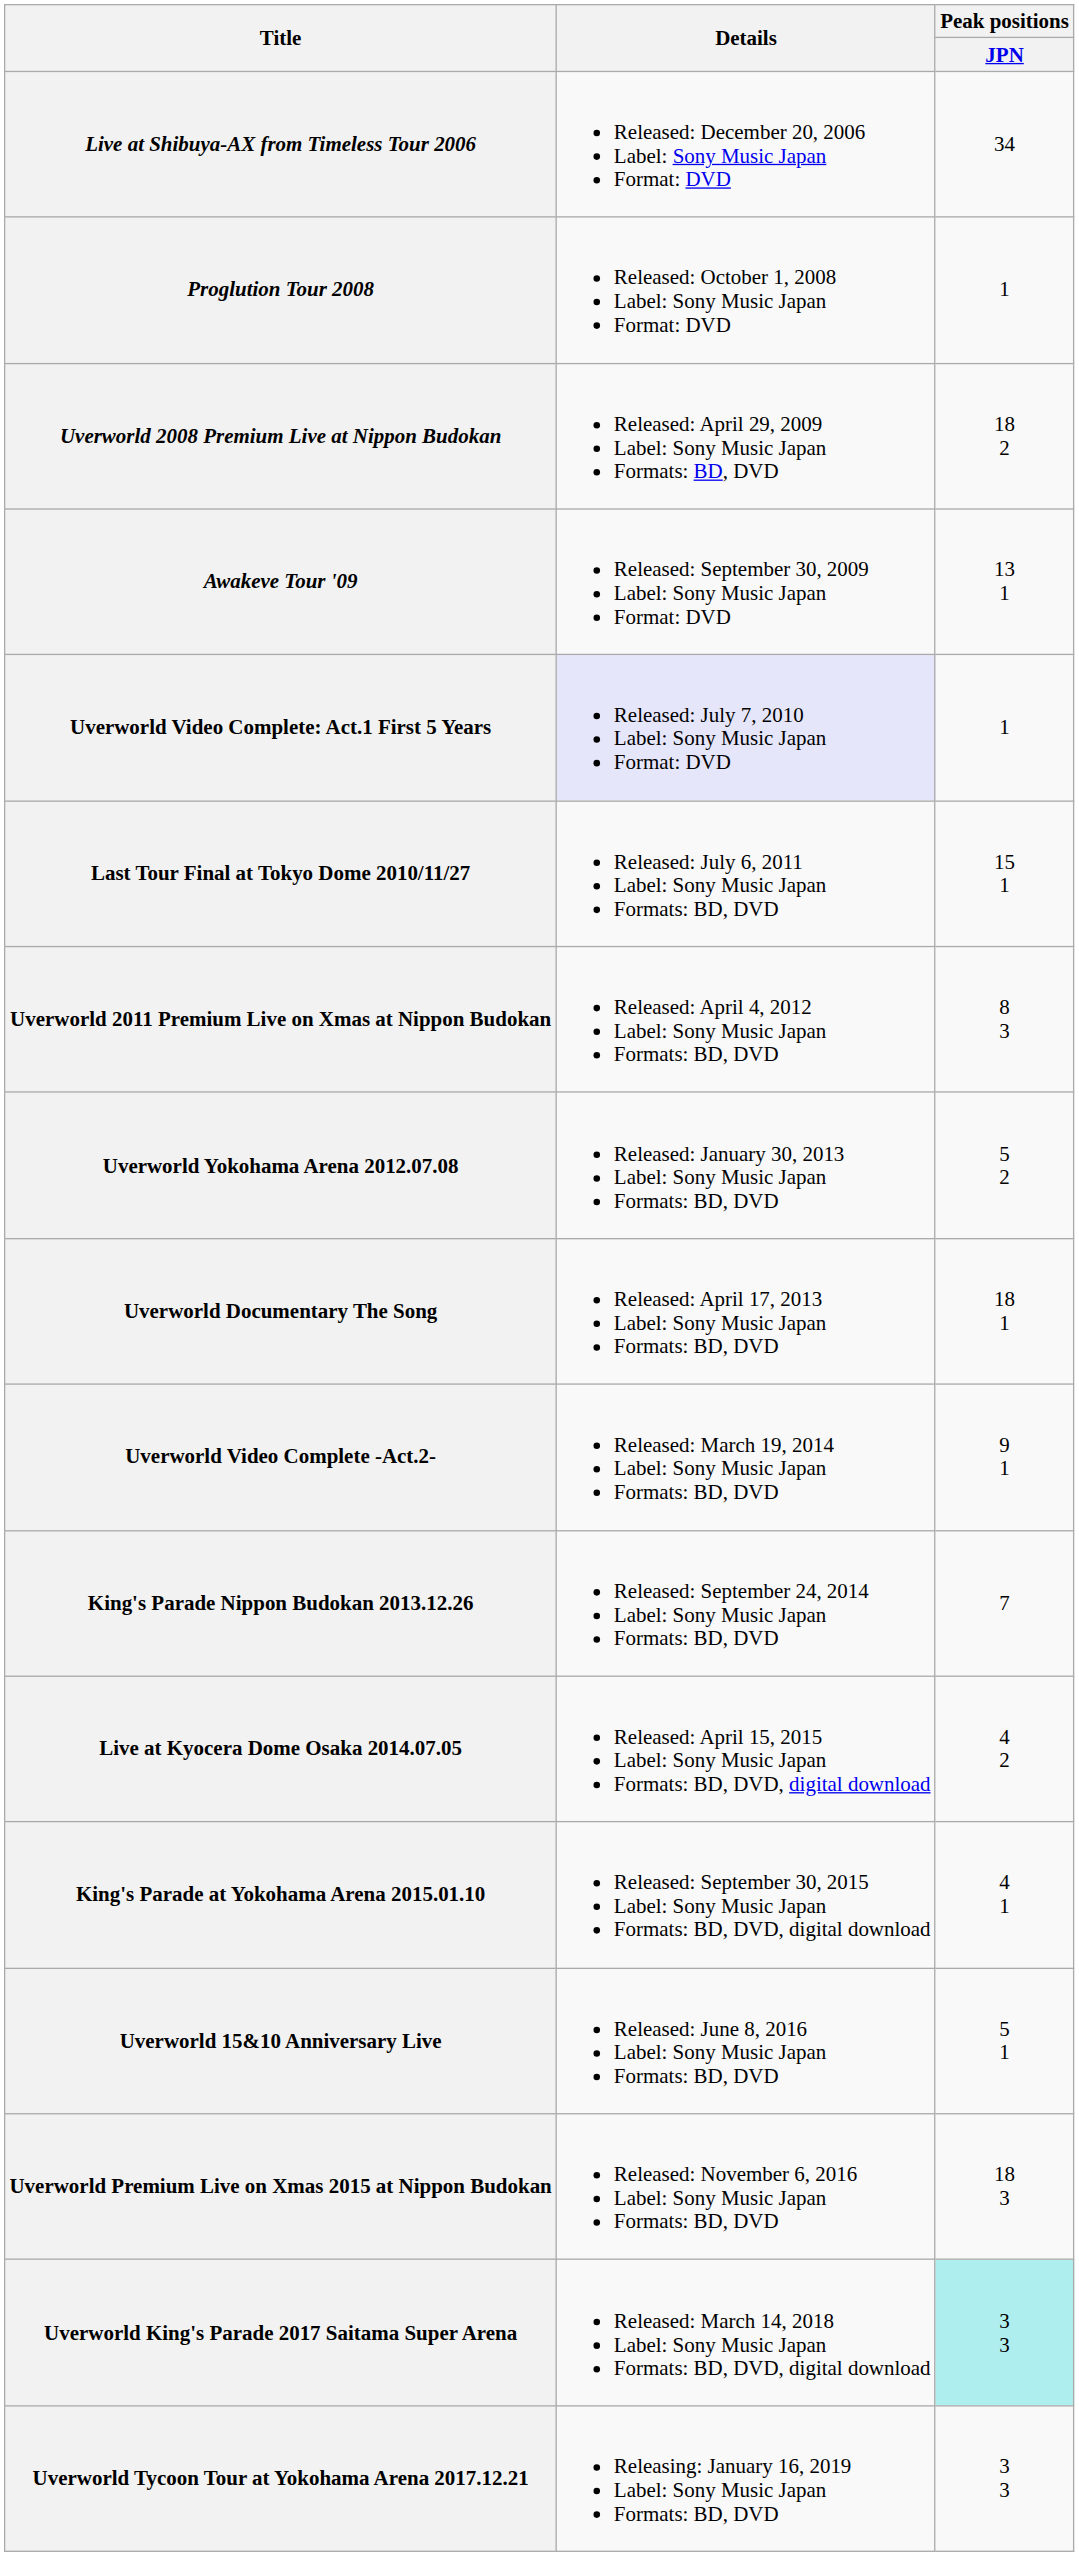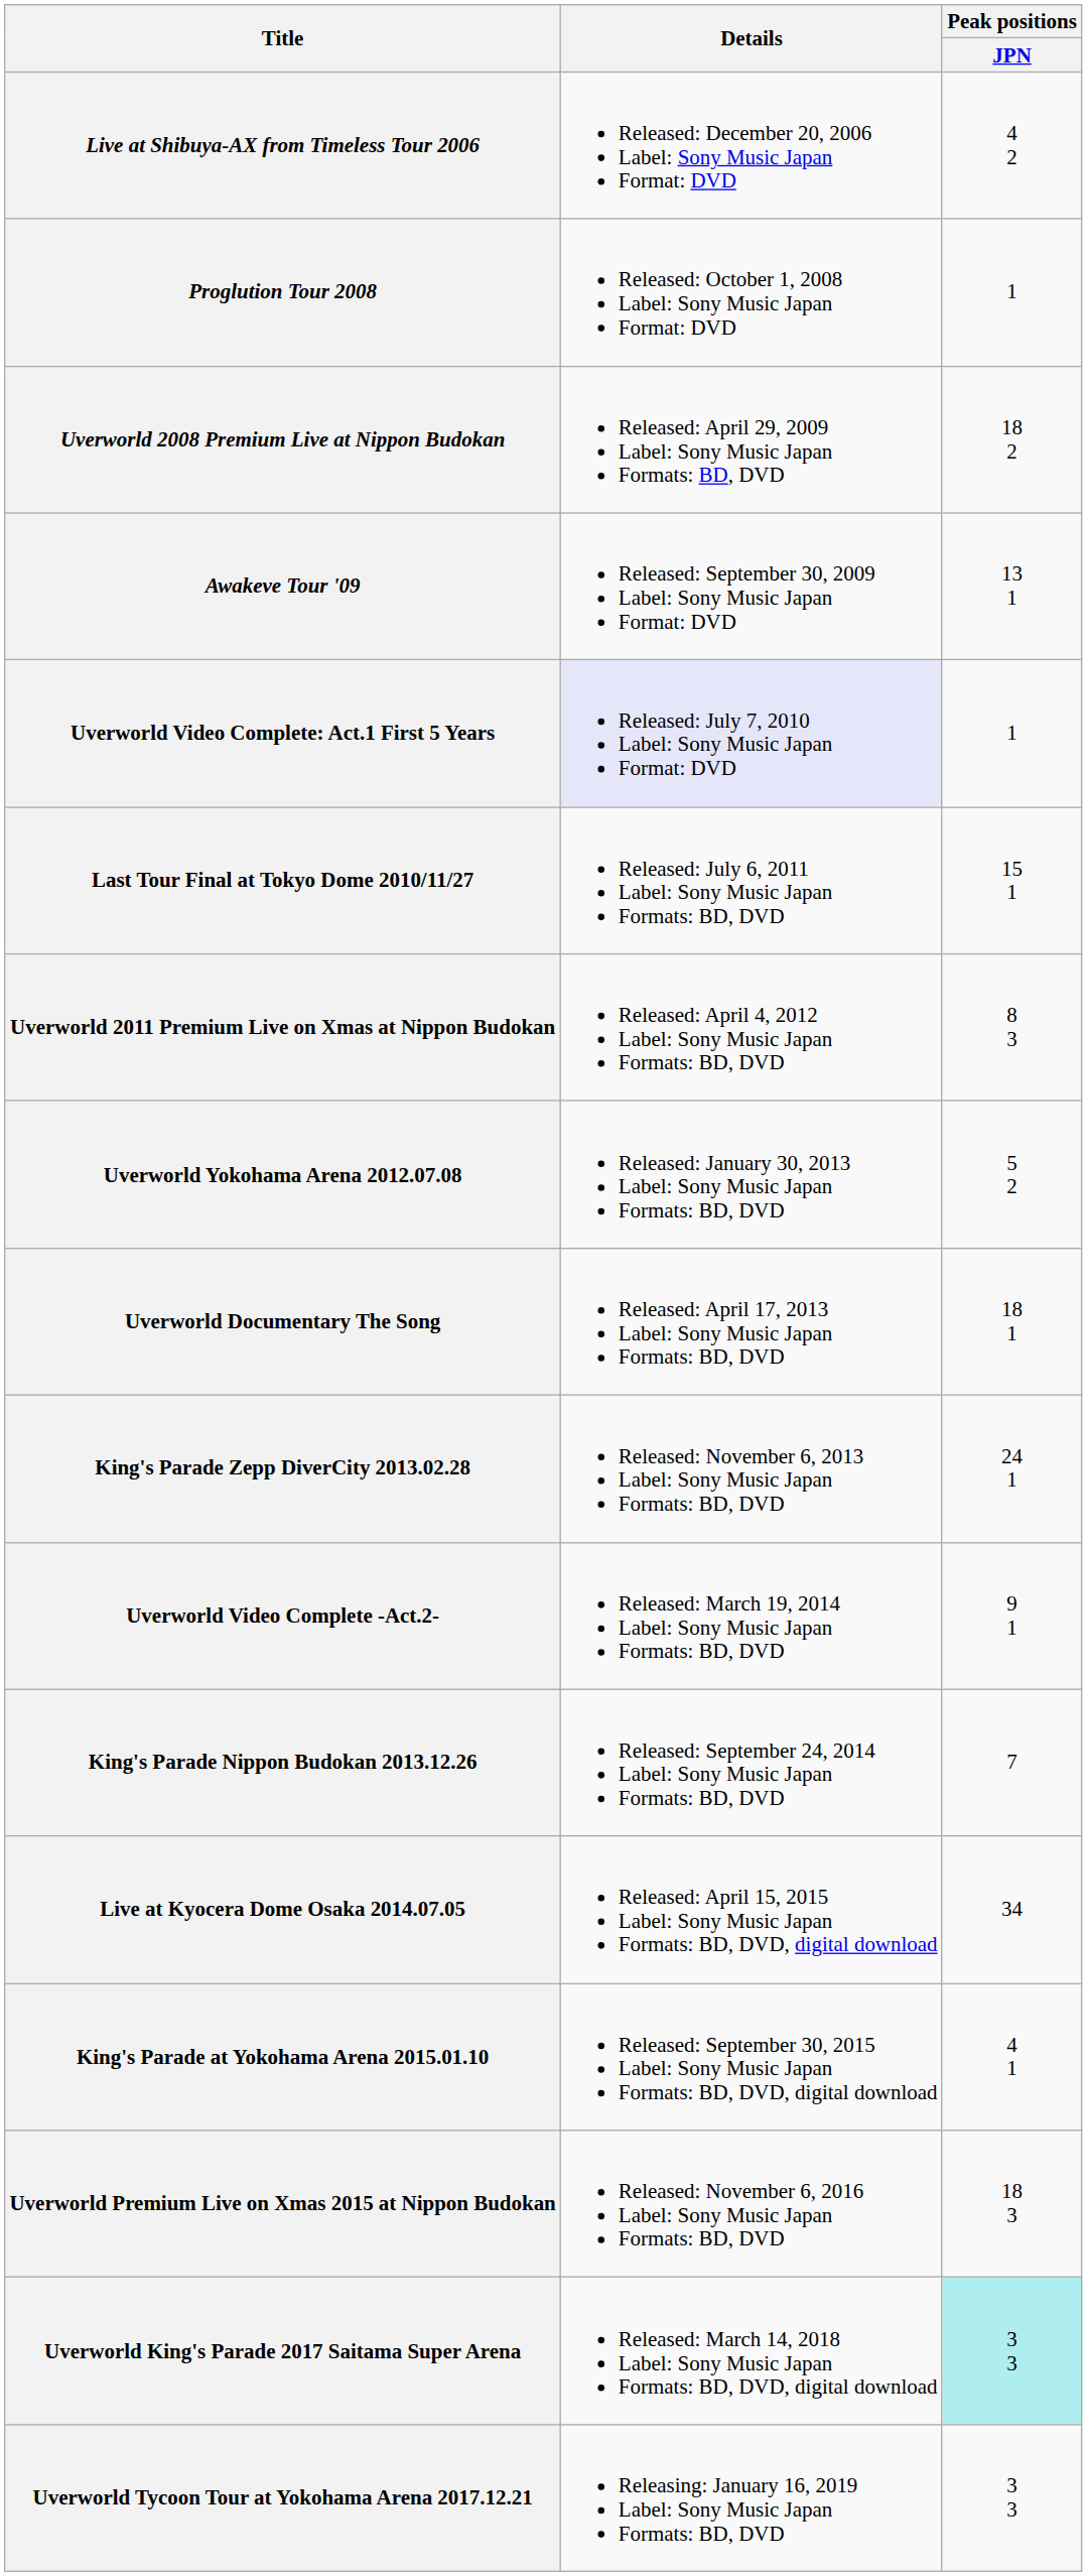Live at Shibuya-AX from Timeless Tour 2006 | Peak positions / JPN: 34 -> 4 2
+ row: King's Parade Zepp DiverCity 2013.02.28 | Released: November 6, 2013 Label: Sony Music Japan Formats: BD, DVD | 24 1
Live at Kyocera Dome Osaka 2014.07.05 | Peak positions / JPN: 4 2 -> 34
- row: Uverworld 15&10 Anniversary Live | Released: June 8, 2016 Label: Sony Music Japan Formats: BD, DVD | 5 1
